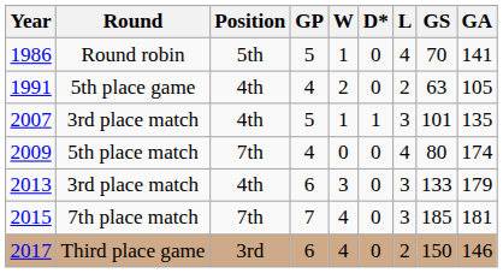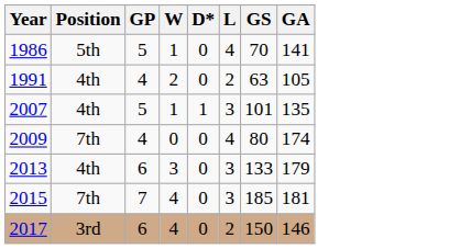- column: Round | Round robin | 5th place game | 3rd place match | 5th place match | 3rd place match | 7th place match | Third place game
